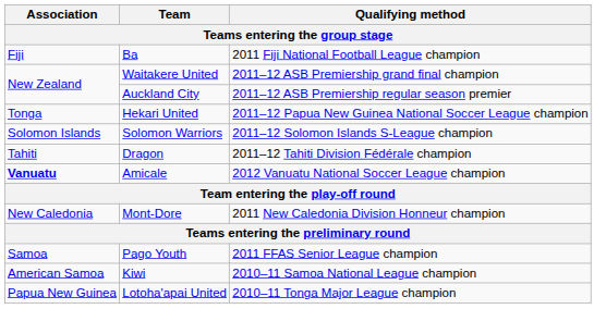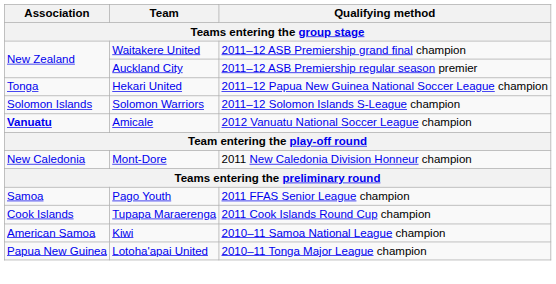- row: Fiji | Ba | 2011 Fiji National Football League champion
- row: Tahiti | Dragon | 2011–12 Tahiti Division Fédérale champion
+ row: Cook Islands | Tupapa Maraerenga | 2011 Cook Islands Round Cup champion
